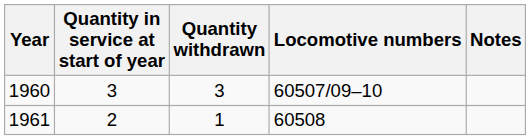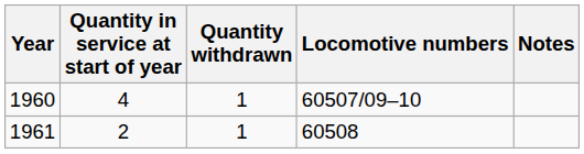1960 | Quantity in service at start of year: 3 -> 4
1960 | Quantity withdrawn: 3 -> 1
